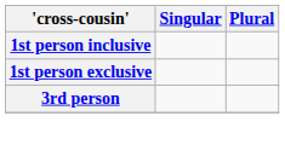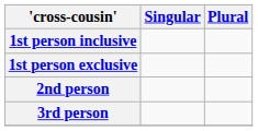+ row: 2nd person
